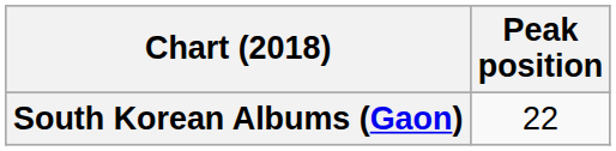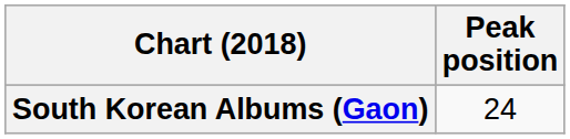South Korean Albums (Gaon) | Peak position: 22 -> 24
